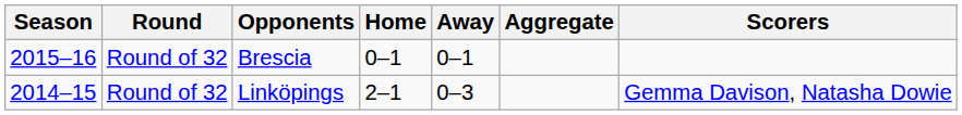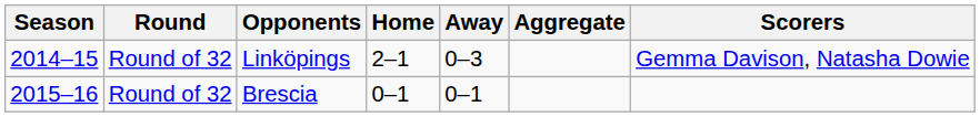rows swapped: Linköpings <-> Brescia
